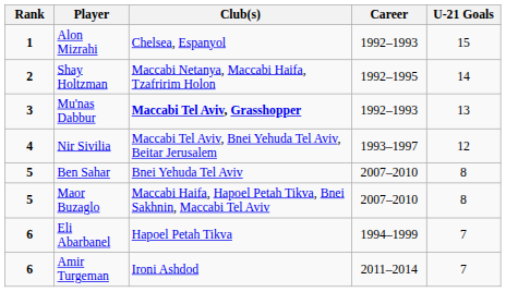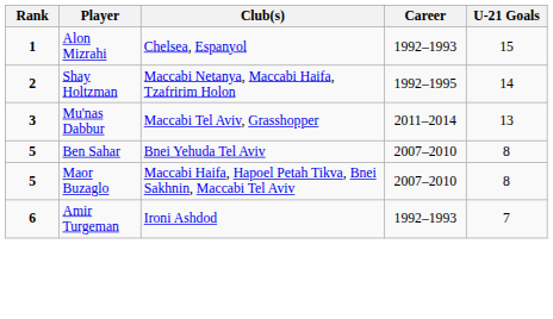Mu'nas Dabbur | Club(s): bold -> normal
Mu'nas Dabbur | Career: 1992–1993 -> 2011–2014
- row: 4 | Nir Sivilia | Maccabi Tel Aviv, Bnei Yehuda Tel Aviv, Beitar Jerusalem | 1993–1997 | 12
- row: 6 | Eli Abarbanel | Hapoel Petah Tikva | 1994–1999 | 7
Amir Turgeman | Career: 2011–2014 -> 1992–1993
